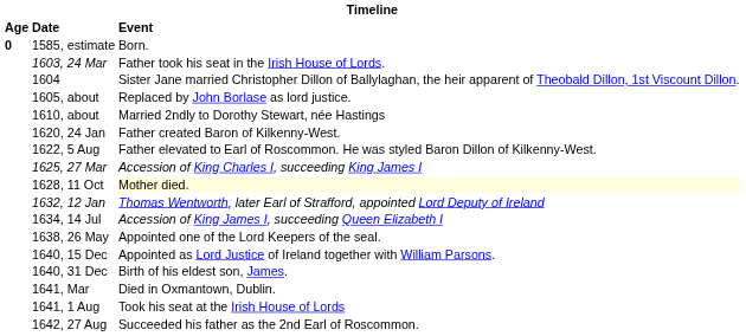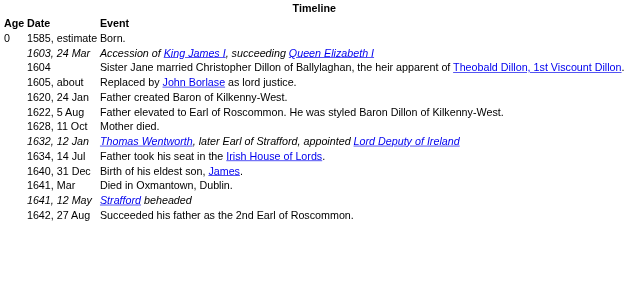1585, estimate | Age: bold -> normal
1603, 24 Mar | Event: Father took his seat in the Irish House of Lords. -> Accession of King James I, succeeding Queen Elizabeth I
- row: 1610, about | Married 2ndly to Dorothy Stewart, née Hastings
- row: 1625, 27 Mar | Accession of King Charles I, succeeding King James I
1628, 11 Oct | Event: lightyellow background -> no background
1634, 14 Jul | Event: Accession of King James I, succeeding Queen Elizabeth I -> Father took his seat in the Irish House of Lords.
- row: 1638, 26 May | Appointed one of the Lord Keepers of the seal.
- row: 1640, 15 Dec | Appointed as Lord Justice of Ireland together with William Parsons.
+ row: 1641, 12 May | Strafford beheaded
- row: 1641, 1 Aug | Took his seat at the Irish House of Lords
